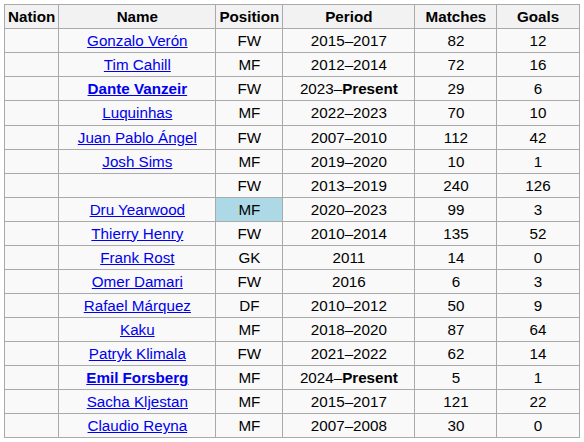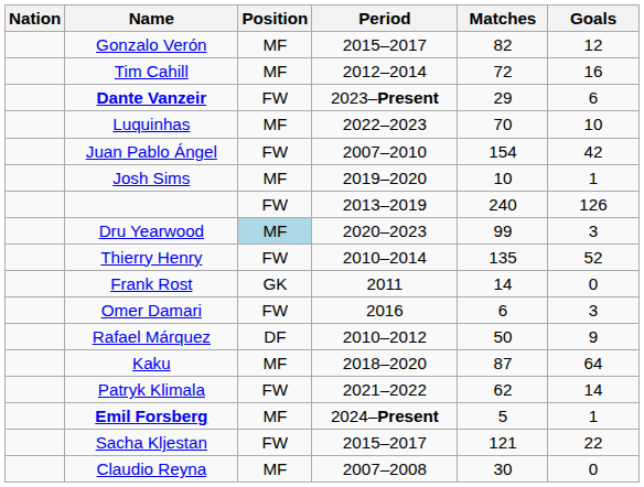Gonzalo Verón | Position: FW -> MF
Juan Pablo Ángel | Matches: 112 -> 154
Sacha Kljestan | Position: MF -> FW
